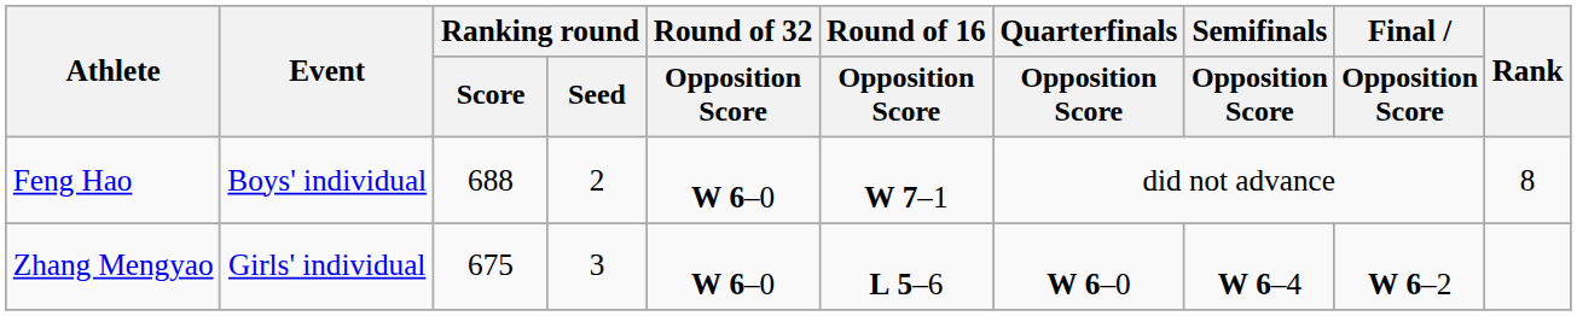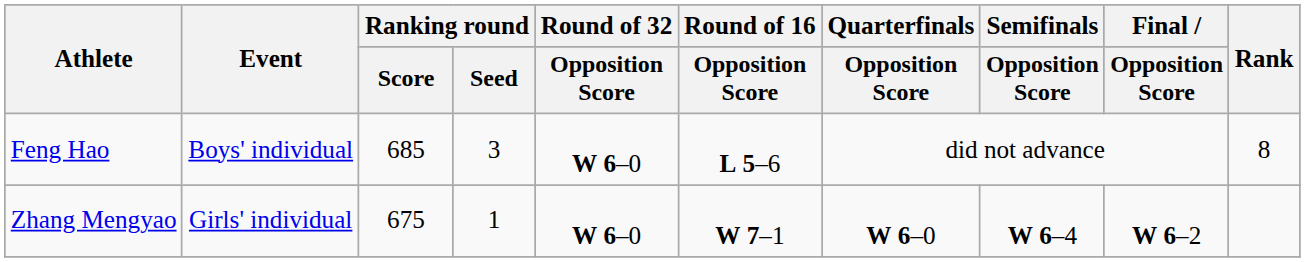Feng Hao | Ranking round / Score: 688 -> 685
Feng Hao | Ranking round / Seed: 2 -> 3
Feng Hao | Round of 16 / Opposition Score: W 7–1 -> L 5–6
Zhang Mengyao | Ranking round / Seed: 3 -> 1
Zhang Mengyao | Round of 16 / Opposition Score: L 5–6 -> W 7–1
